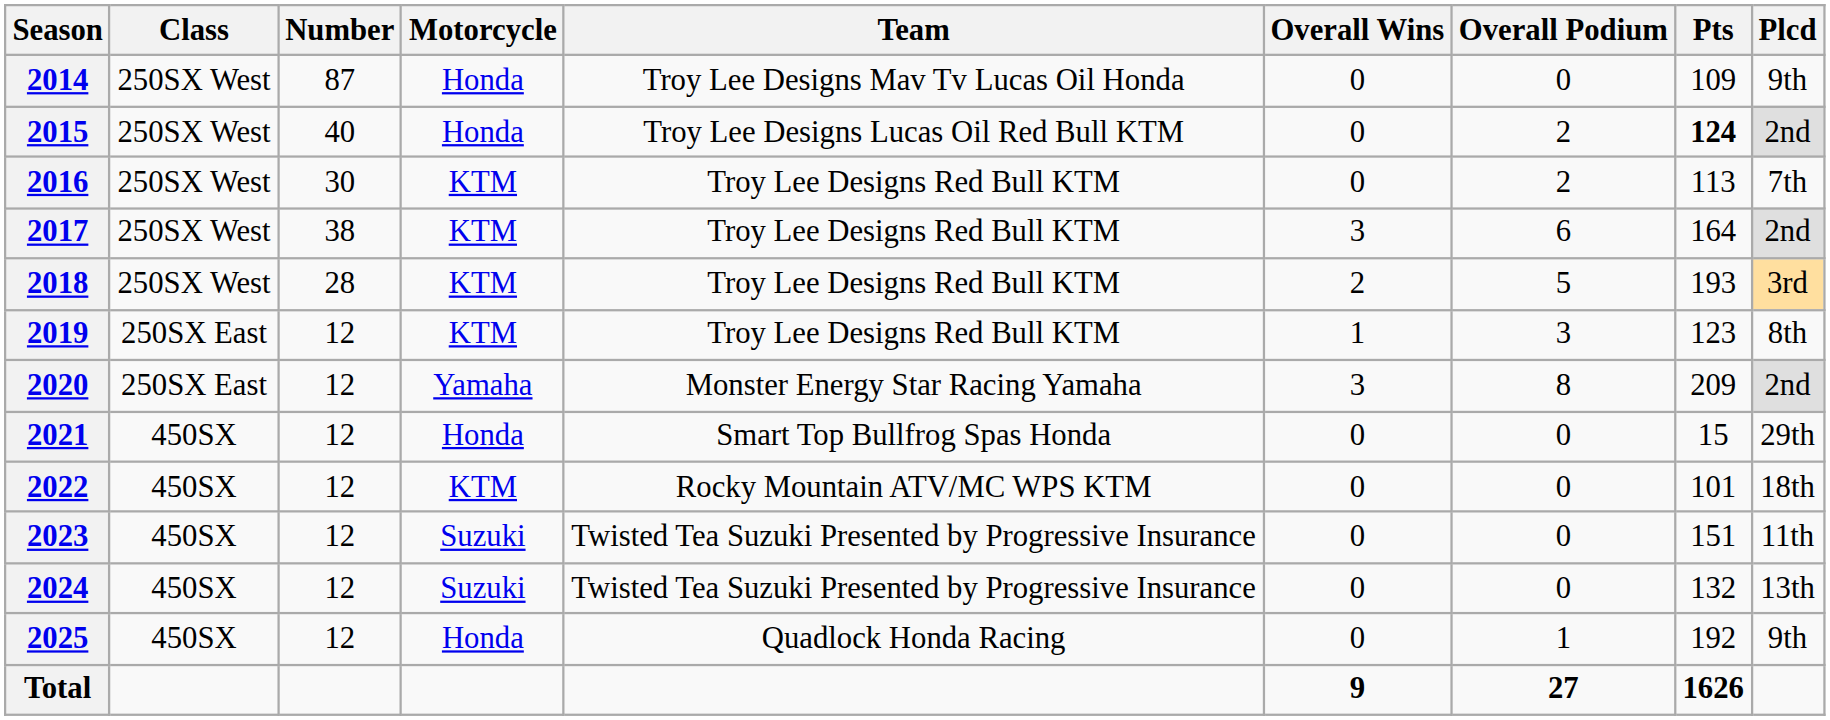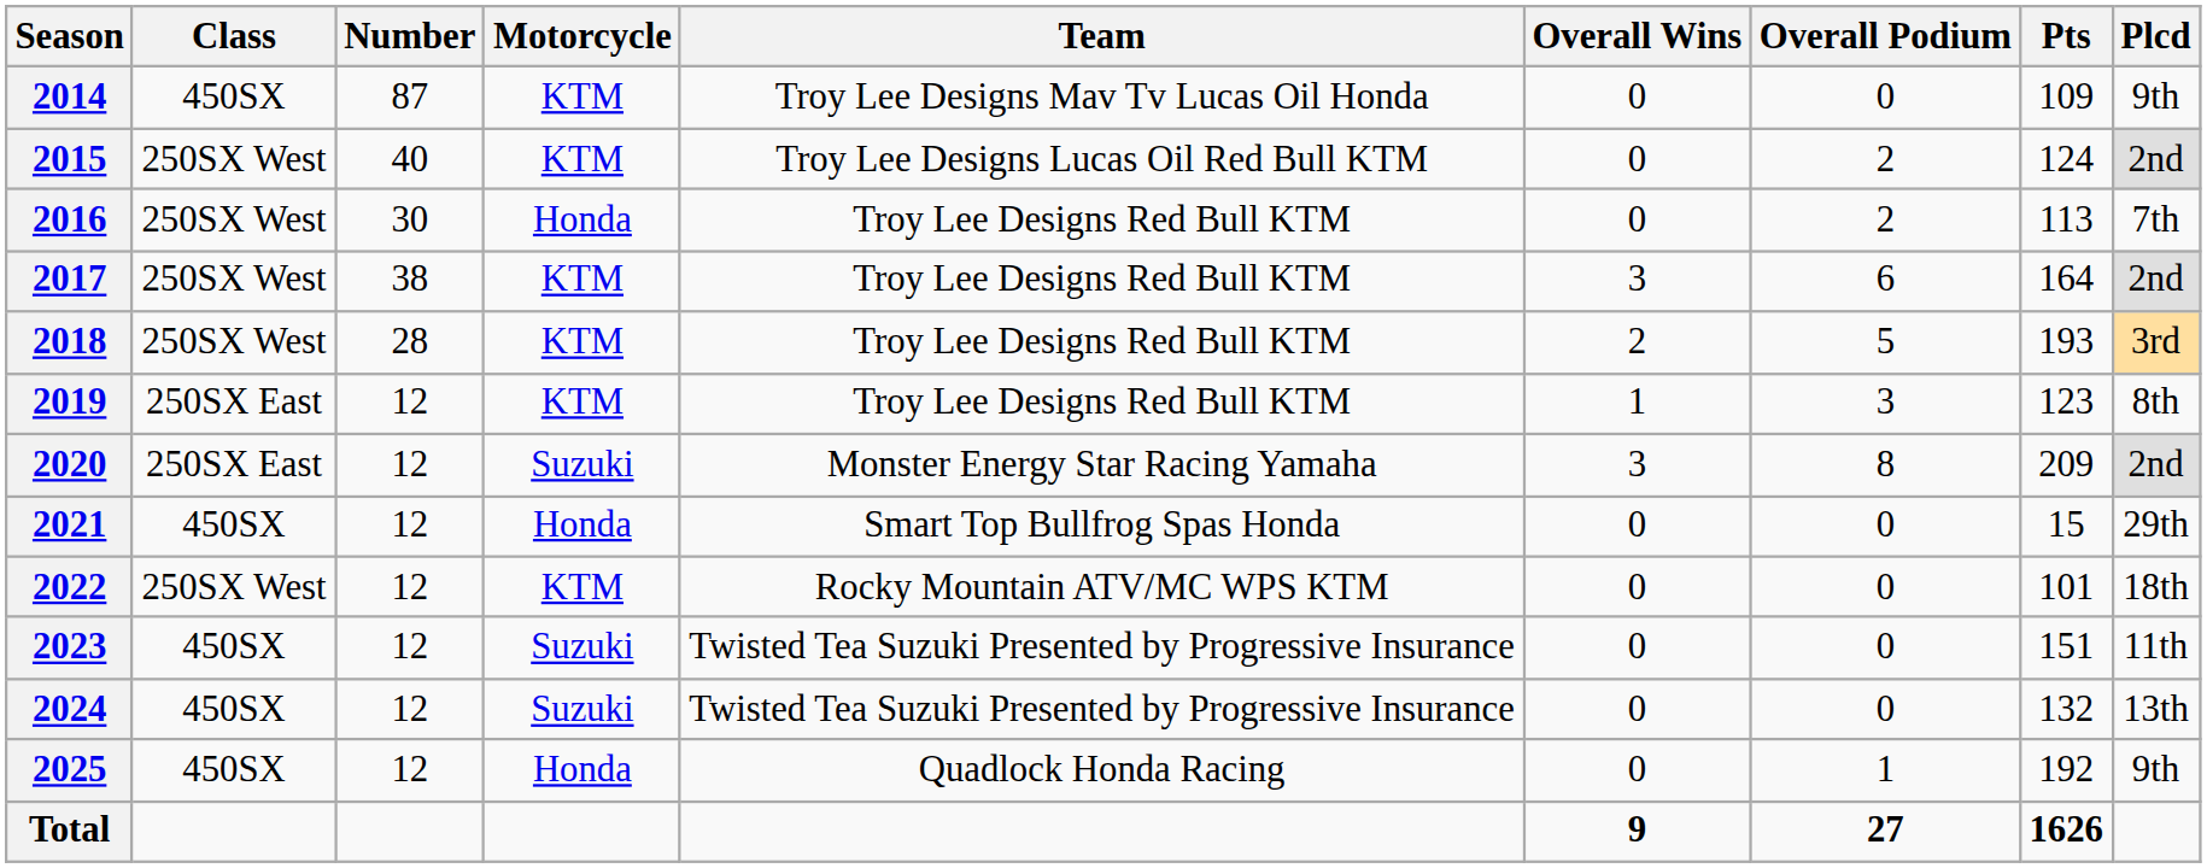2014 | Class: 250SX West -> 450SX
2014 | Motorcycle: Honda -> KTM
2015 | Motorcycle: Honda -> KTM
2015 | Pts: bold -> normal
2016 | Motorcycle: KTM -> Honda
2020 | Motorcycle: Yamaha -> Suzuki
2022 | Class: 450SX -> 250SX West
